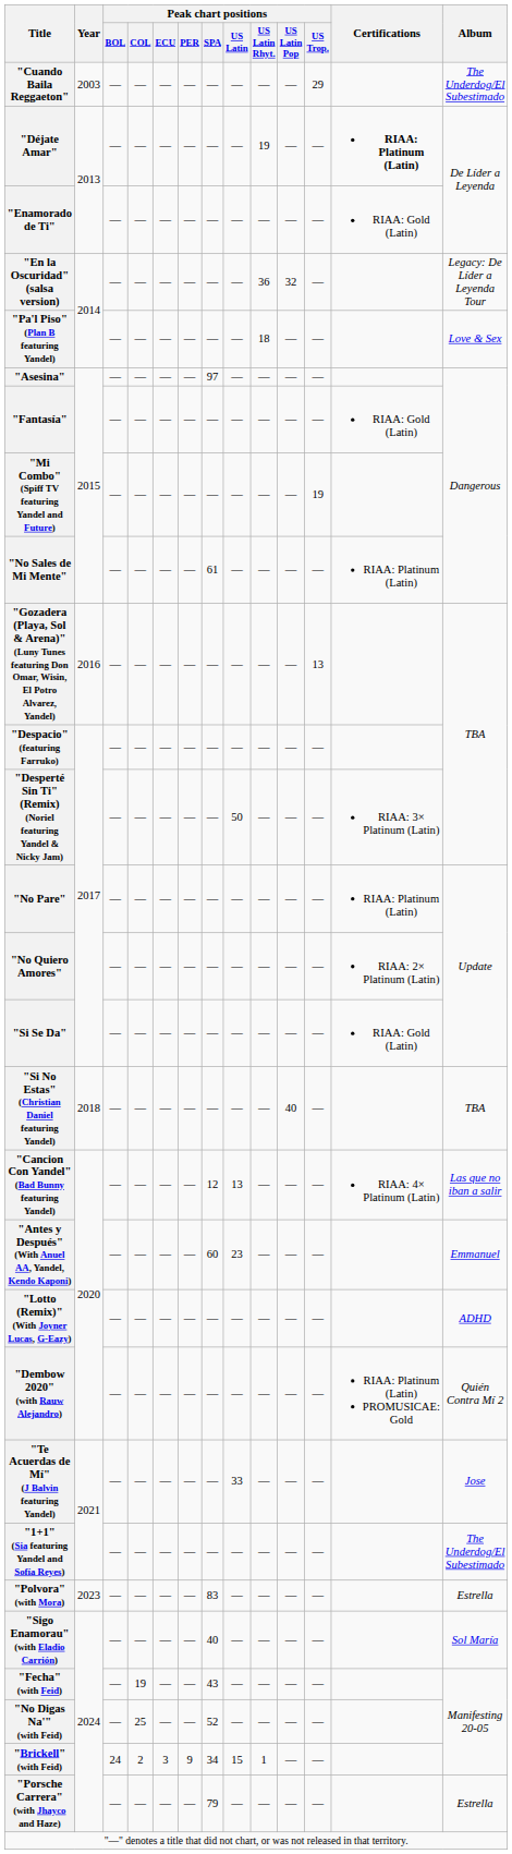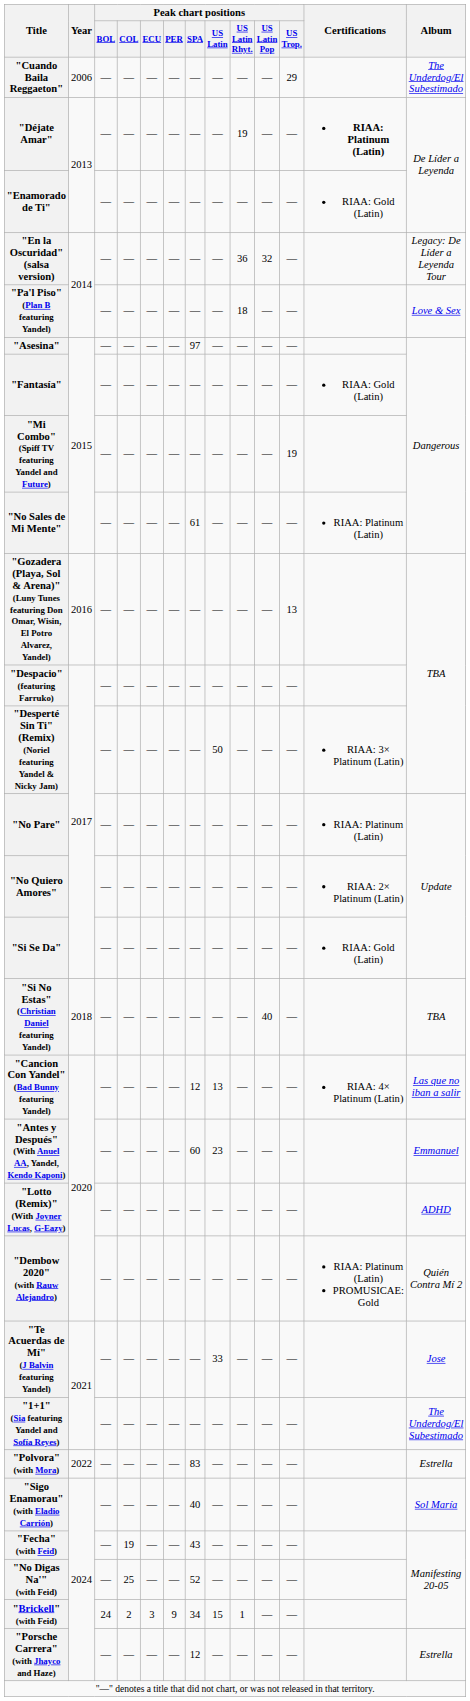"Cuando Baila Reggaeton" | Year: 2003 -> 2006
"Polvora" (with Mora) | Year: 2023 -> 2022
"Porsche Carrera" (with Jhayco and Haze) | Peak chart positions / SPA: 79 -> 12
